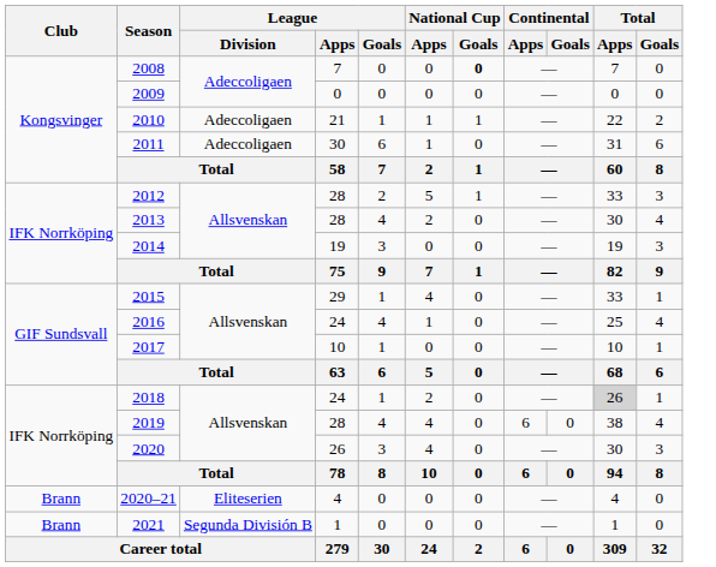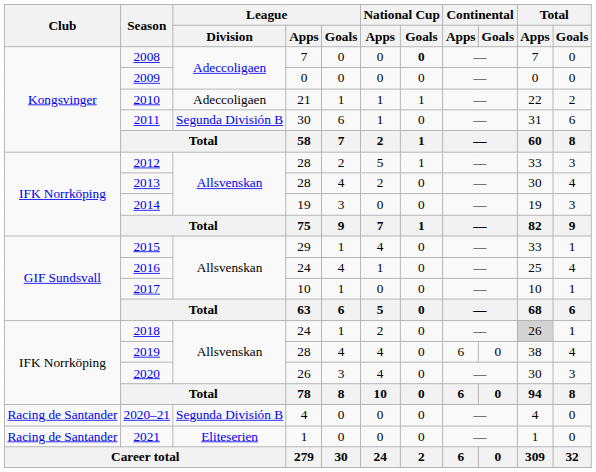2011 | League / Division: Adeccoligaen -> Segunda División B
2020–21 | Club: Brann -> Racing de Santander
2020–21 | League / Division: Eliteserien -> Segunda División B
2021 | Club: Brann -> Racing de Santander
2021 | League / Division: Segunda División B -> Eliteserien
